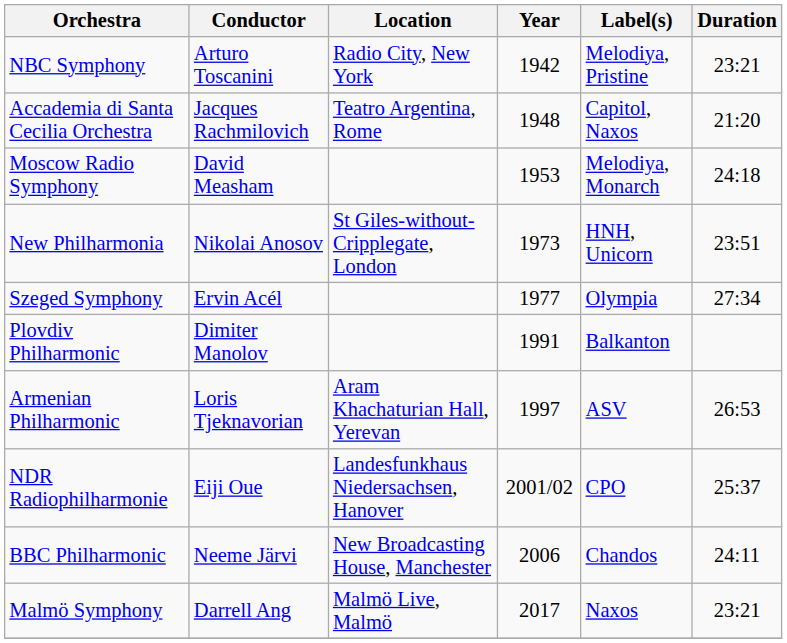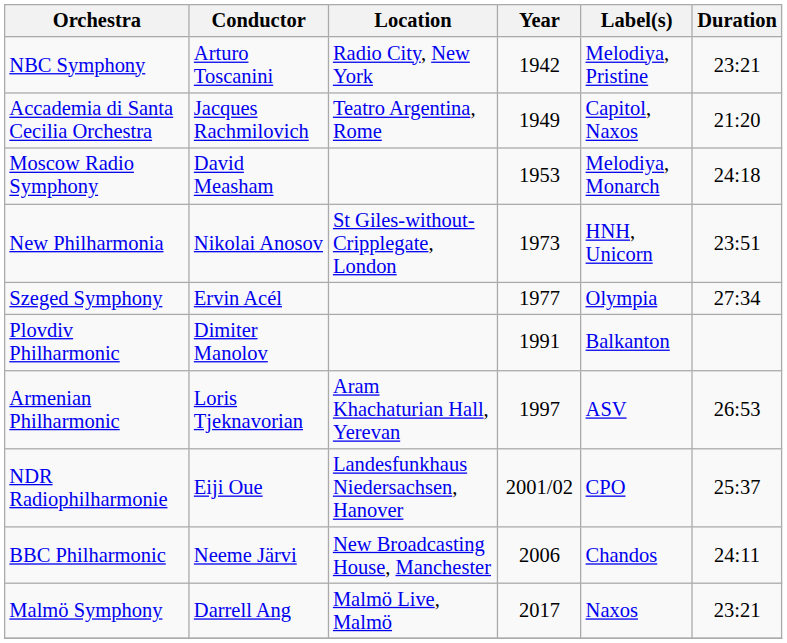Accademia di Santa Cecilia Orchestra | Year: 1948 -> 1949
